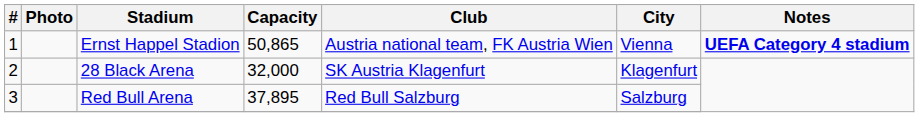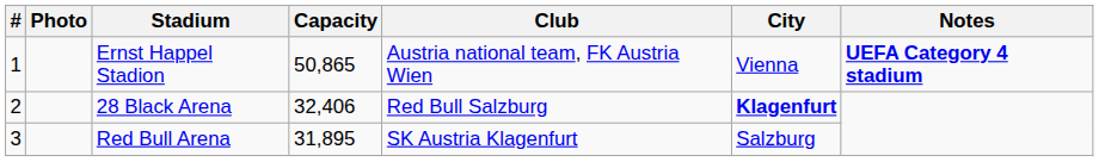28 Black Arena | Capacity: 32,000 -> 32,406
28 Black Arena | Club: SK Austria Klagenfurt -> Red Bull Salzburg
28 Black Arena | City: normal -> bold
Red Bull Arena | Capacity: 37,895 -> 31,895
Red Bull Arena | Club: Red Bull Salzburg -> SK Austria Klagenfurt
